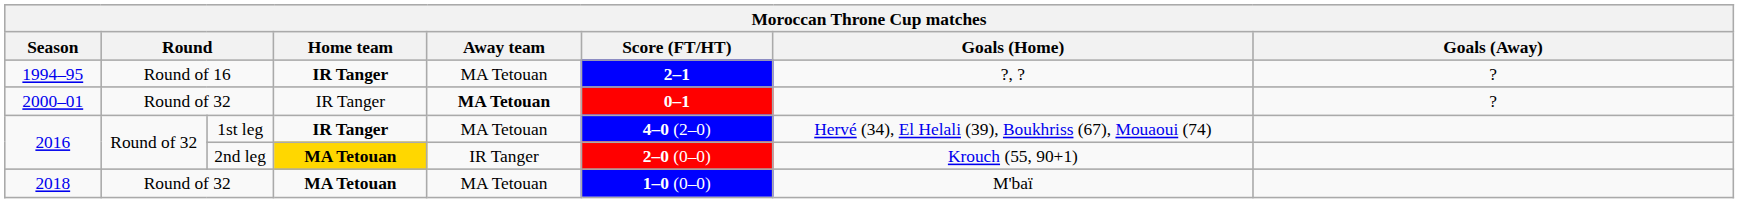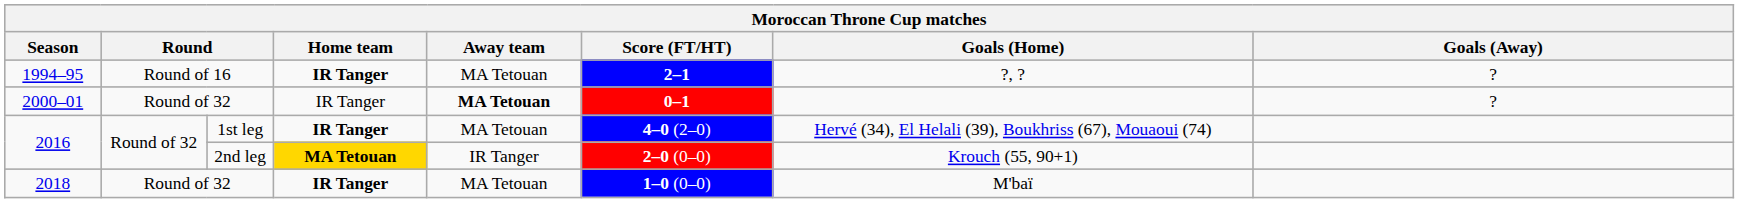2018 | Home team: MA Tetouan -> IR Tanger
